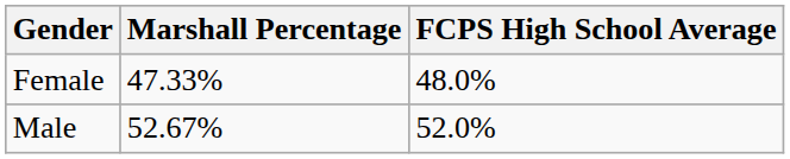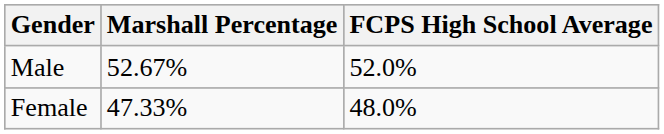rows swapped: Male <-> Female
